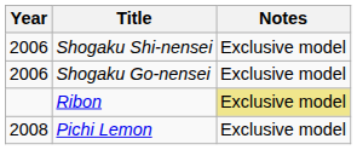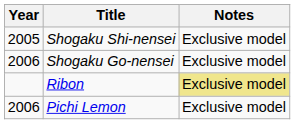Shogaku Shi-nensei | Year: 2006 -> 2005
Pichi Lemon | Year: 2008 -> 2006
